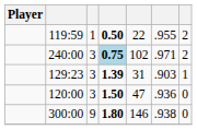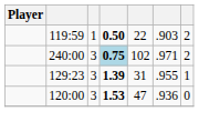119:59 | column 6: .955 -> .903
129:23 | column 6: .903 -> .955
120:00 | column 4: 1.50 -> 1.53
- row: 300:00 | 9 | 1.80 | 146 | .938 | 0
